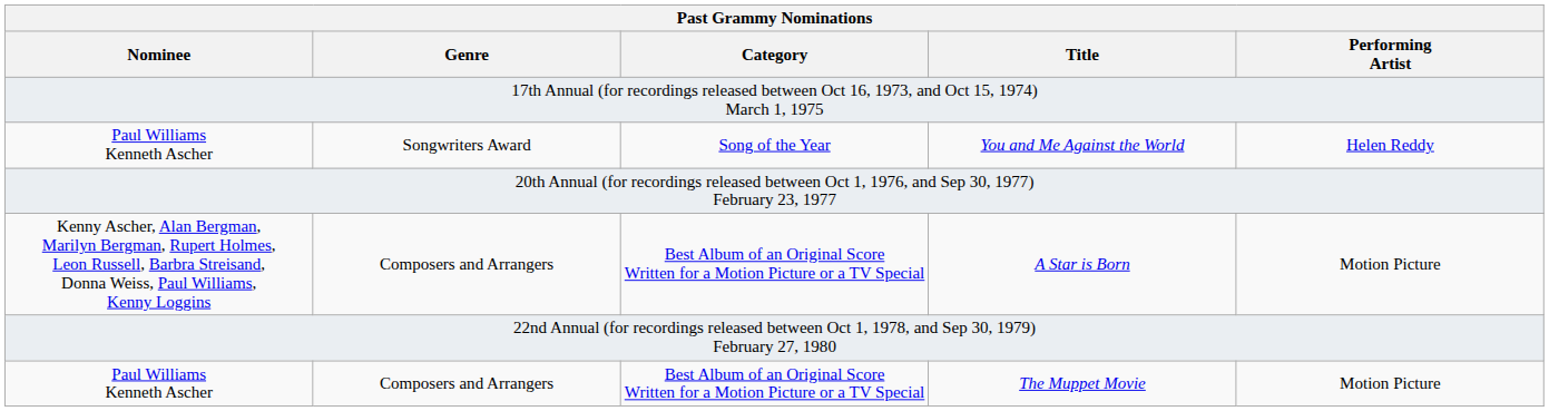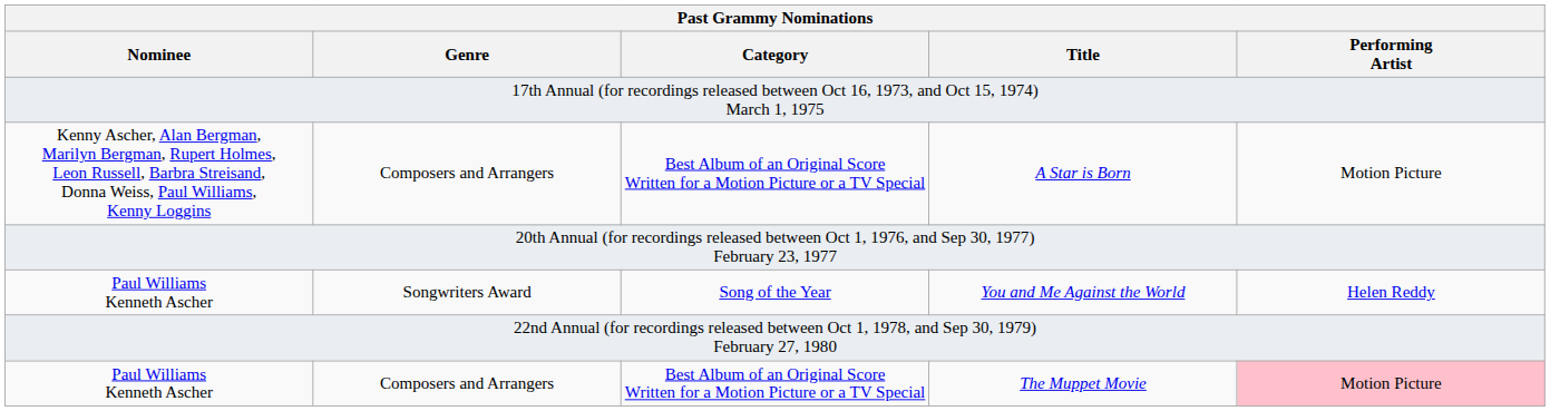rows swapped: You and Me Against the World <-> A Star is Born
The Muppet Movie | Performing Artist: no background -> pink background
